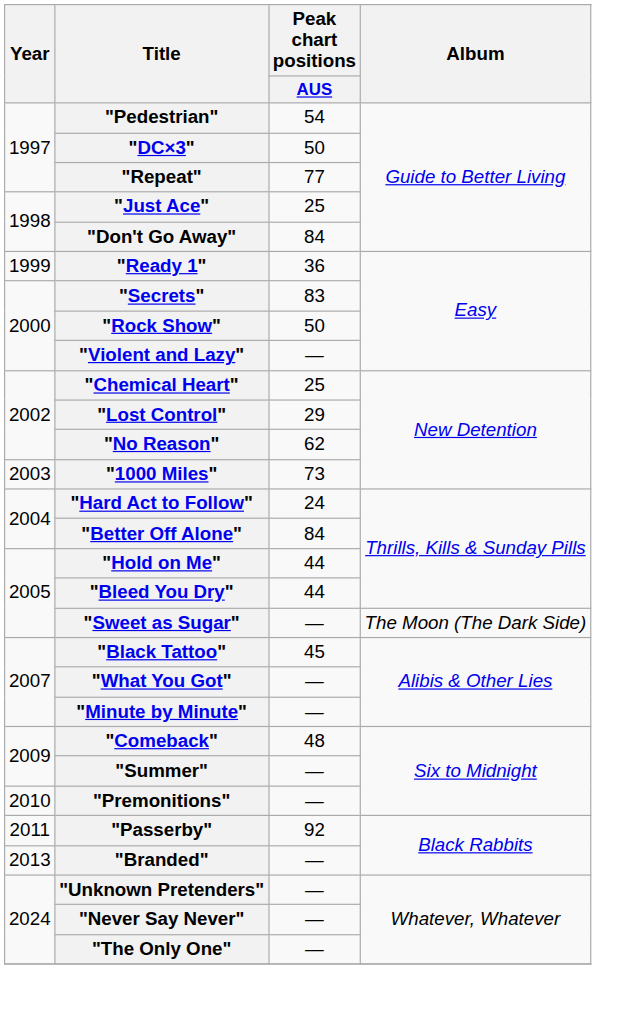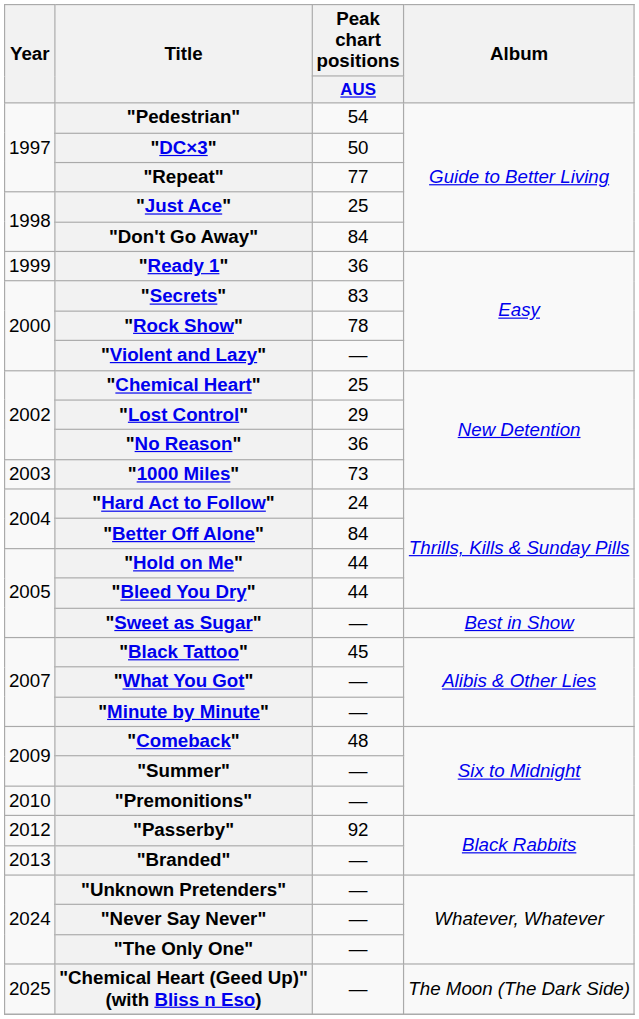"Rock Show" | Peak chart positions / AUS: 50 -> 78
"No Reason" | Peak chart positions / AUS: 62 -> 36
"Sweet as Sugar" | Album: The Moon (The Dark Side) -> Best in Show
"Passerby" | Year: 2011 -> 2012
+ row: 2025 | "Chemical Heart (Geed Up)" (with Bliss n Eso) | — | The Moon (The Dark Side)
